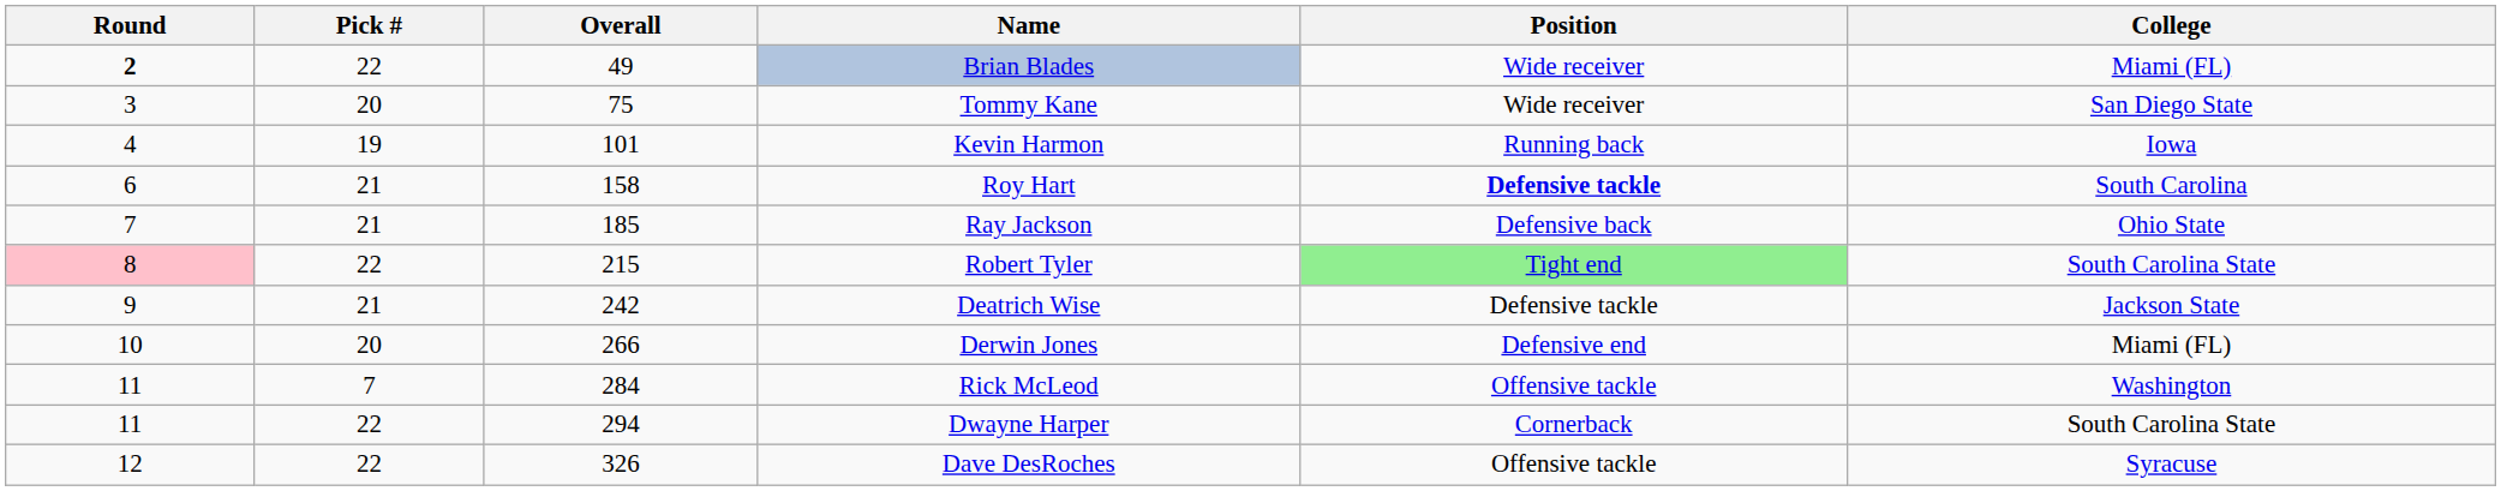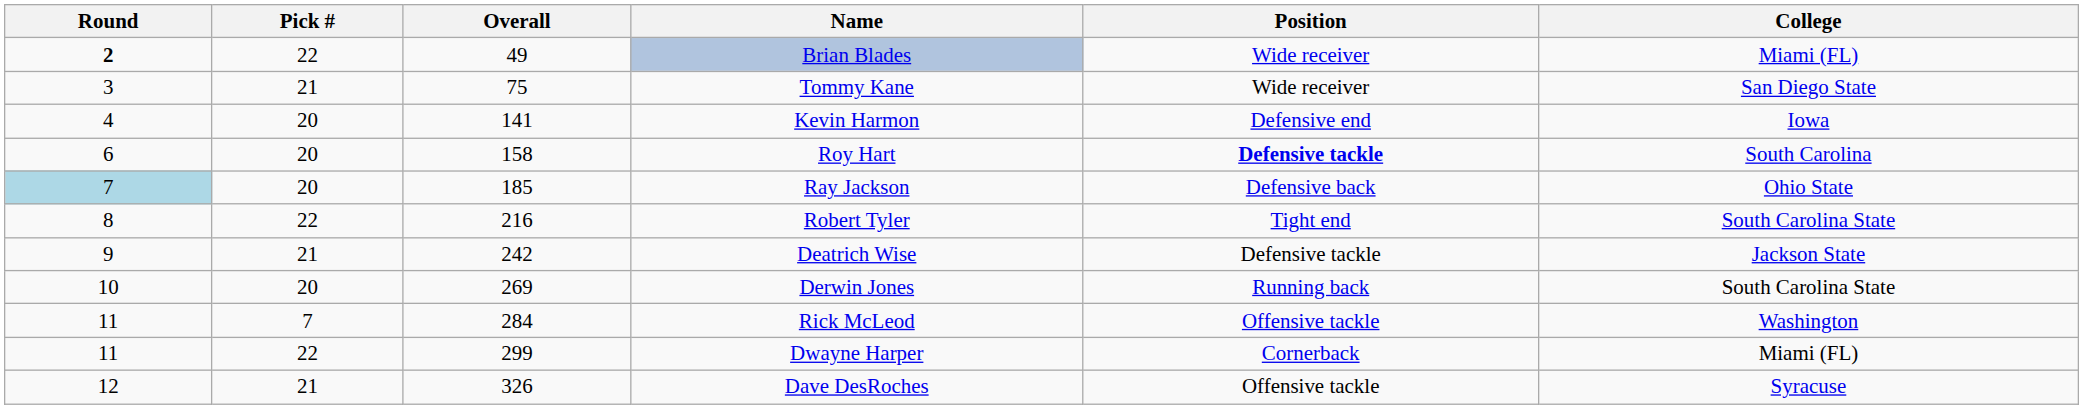Tommy Kane | Pick #: 20 -> 21
Kevin Harmon | Pick #: 19 -> 20
Kevin Harmon | Overall: 101 -> 141
Kevin Harmon | Position: Running back -> Defensive end
Roy Hart | Pick #: 21 -> 20
Ray Jackson | Round: no background -> lightblue background
Ray Jackson | Pick #: 21 -> 20
Robert Tyler | Round: pink background -> no background
Robert Tyler | Overall: 215 -> 216
Robert Tyler | Position: lightgreen background -> no background
Derwin Jones | Overall: 266 -> 269
Derwin Jones | Position: Defensive end -> Running back
Derwin Jones | College: Miami (FL) -> South Carolina State
Dwayne Harper | Overall: 294 -> 299
Dwayne Harper | College: South Carolina State -> Miami (FL)
Dave DesRoches | Pick #: 22 -> 21
